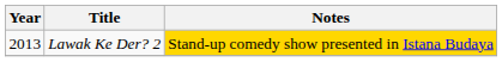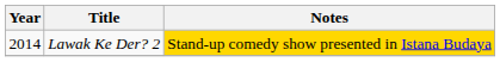Lawak Ke Der? 2 | Year: 2013 -> 2014
